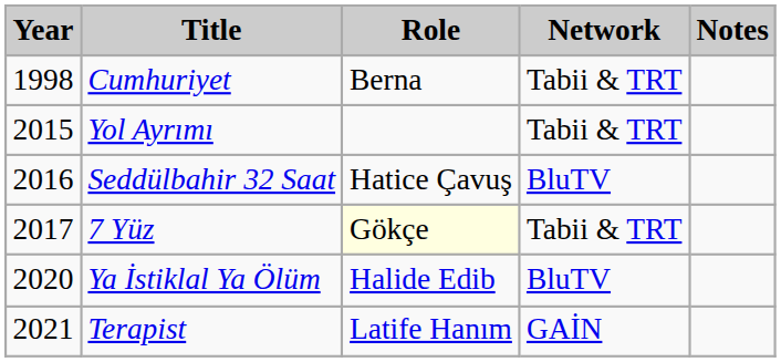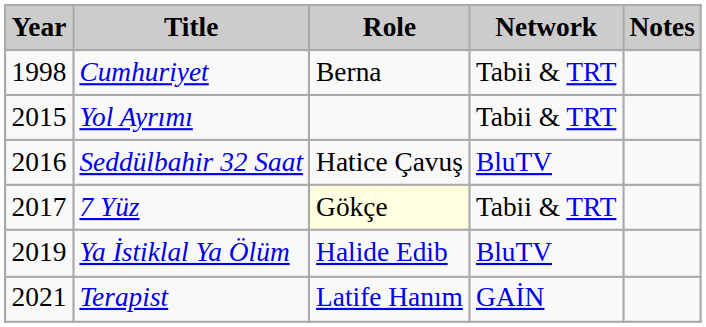Ya İstiklal Ya Ölüm | Year: 2020 -> 2019
